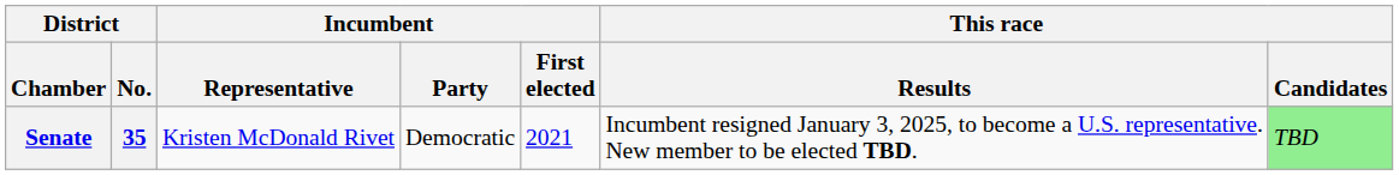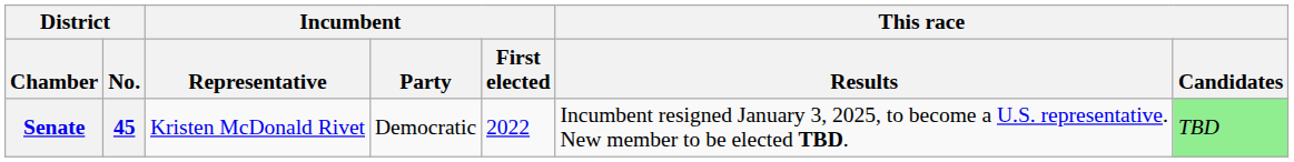Senate | District / No.: 35 -> 45
Senate | Incumbent / First elected: 2021 -> 2022
